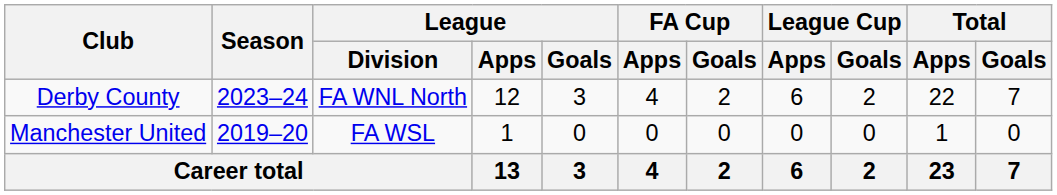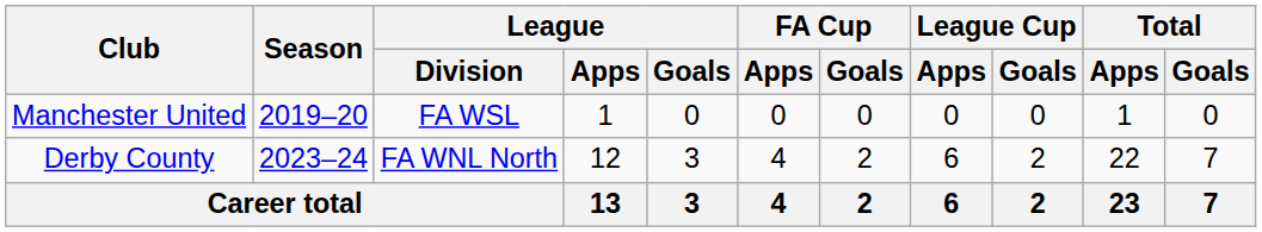rows swapped: Manchester United <-> Derby County
